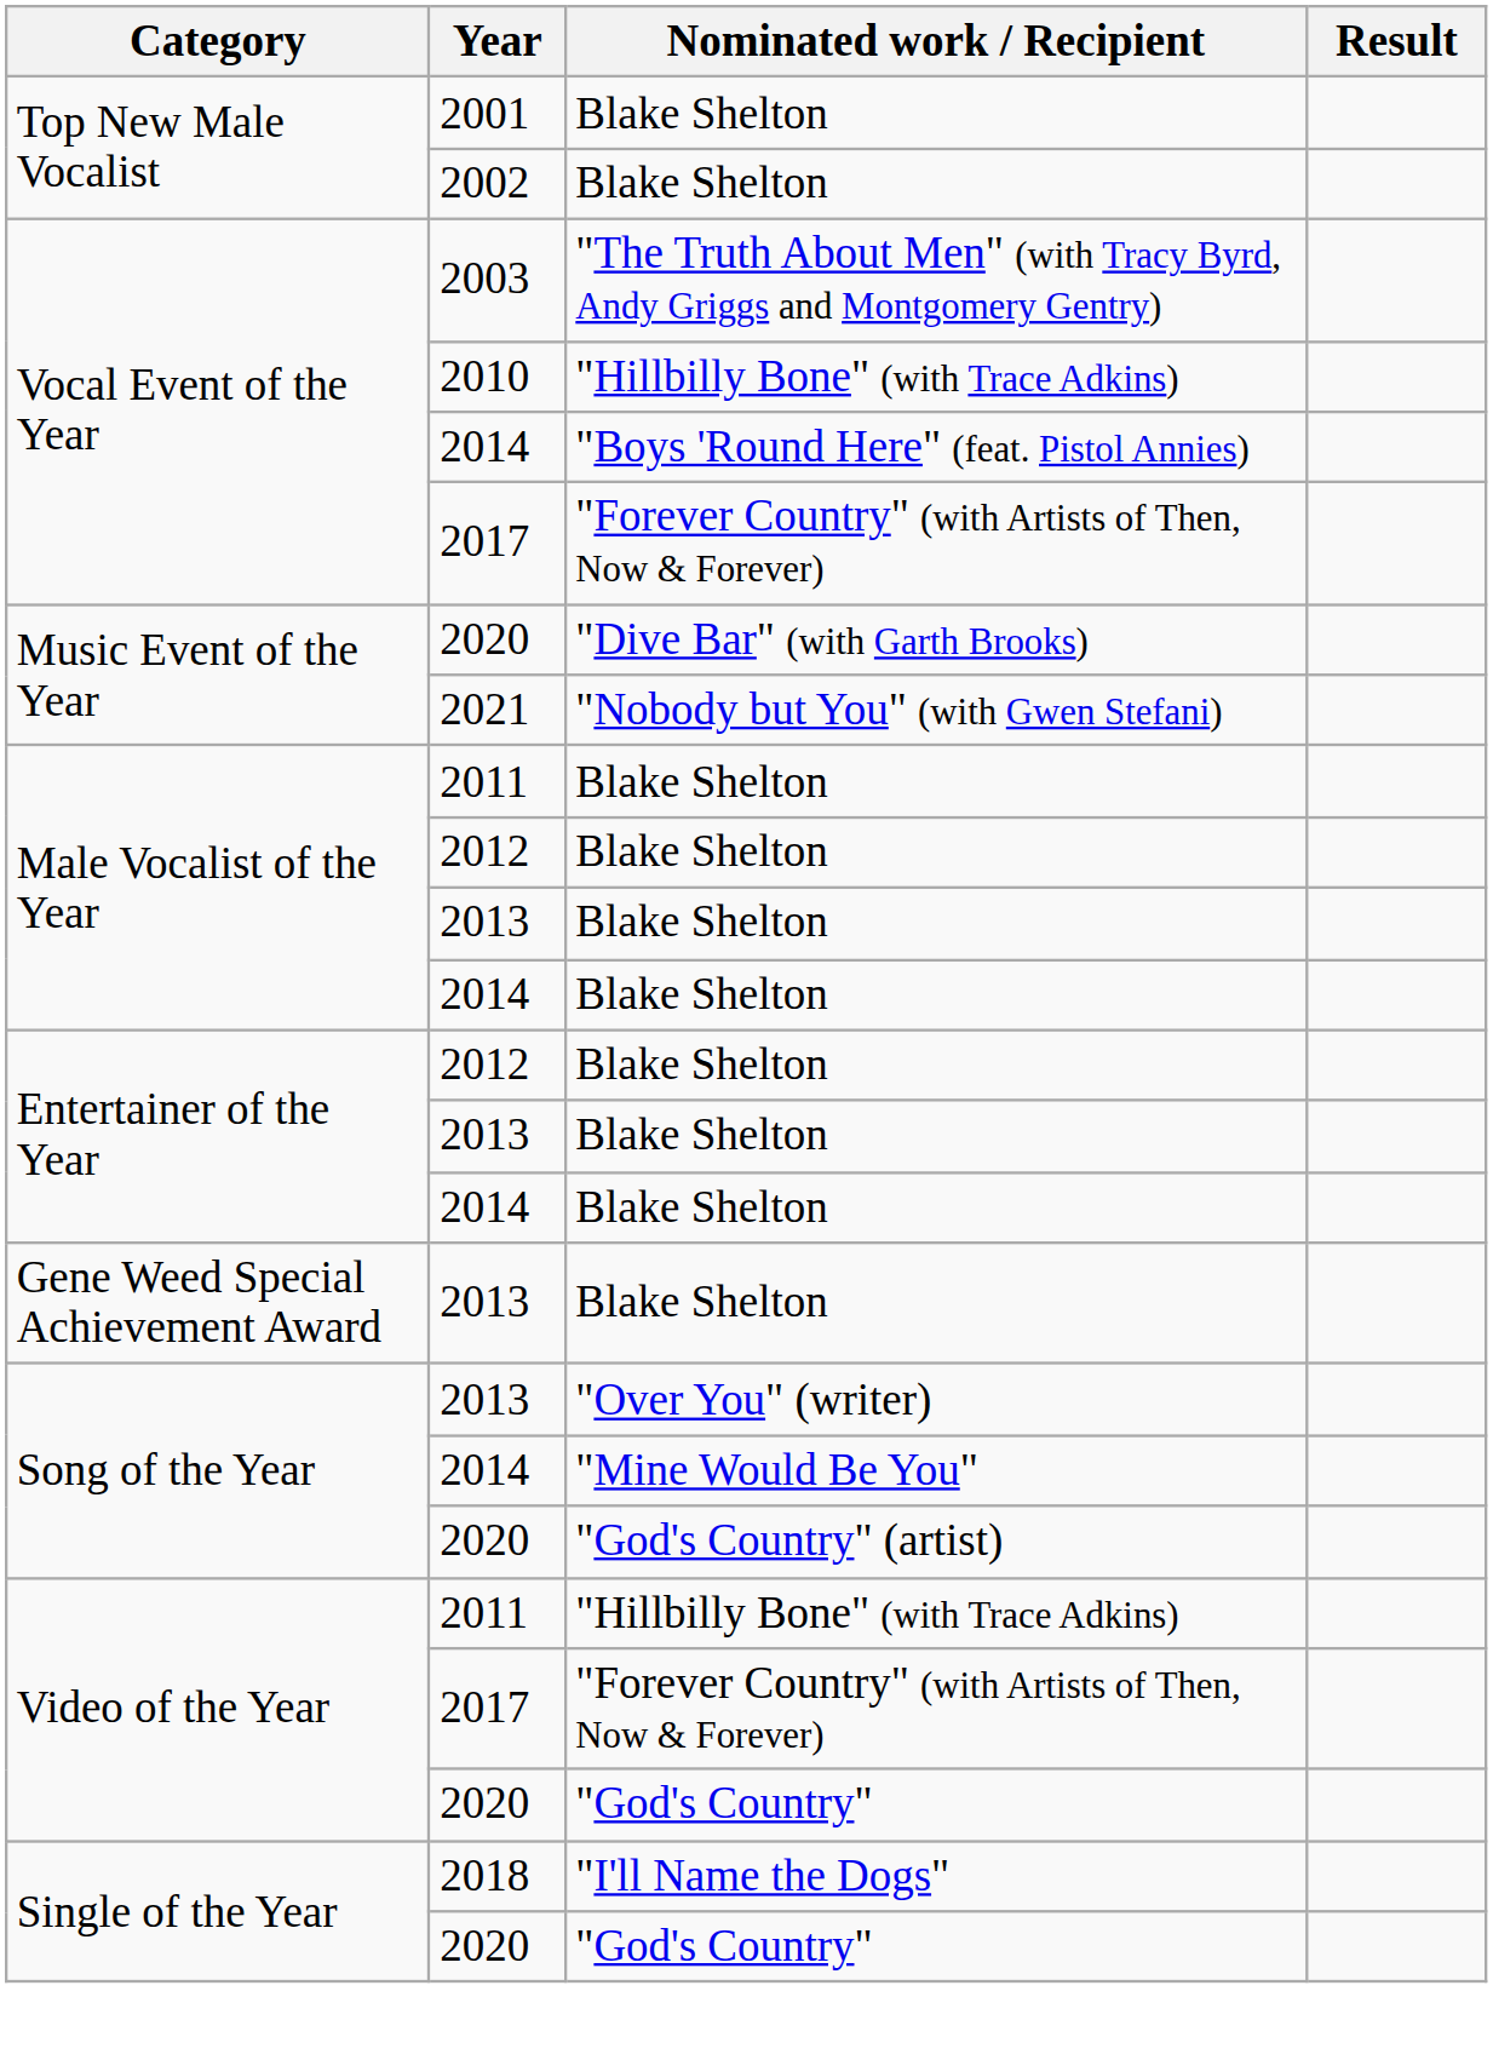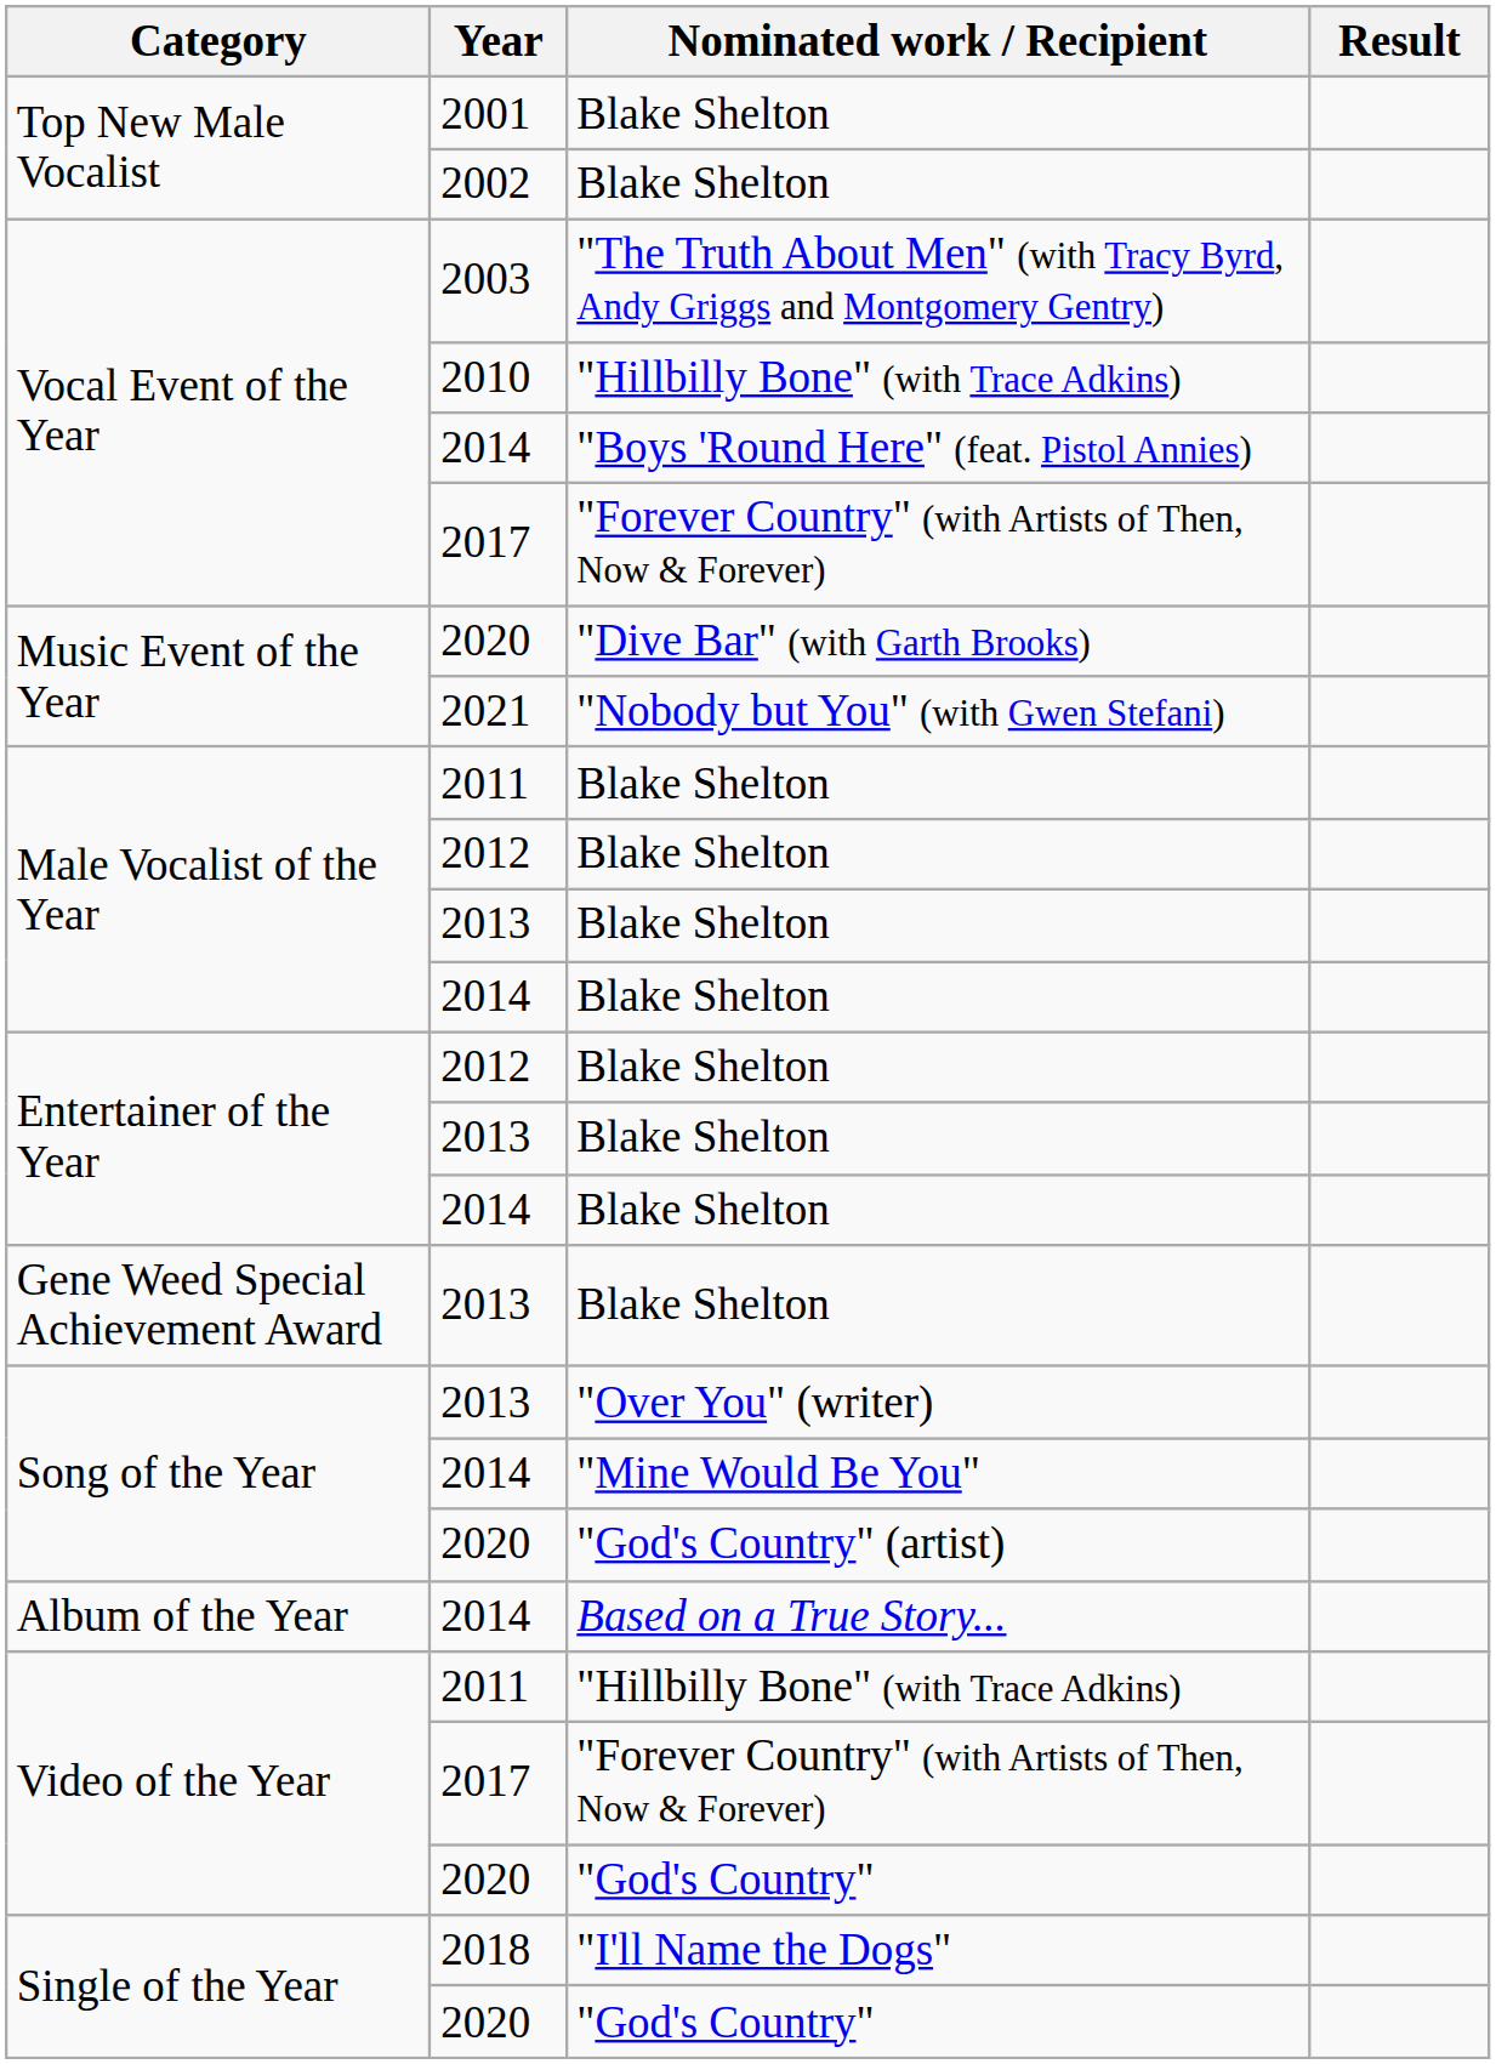+ row: Album of the Year | 2014 | Based on a True Story...
